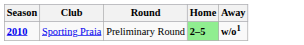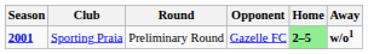+ column: Opponent | Gazelle FC
Sporting Praia | Season: 2010 -> 2001
